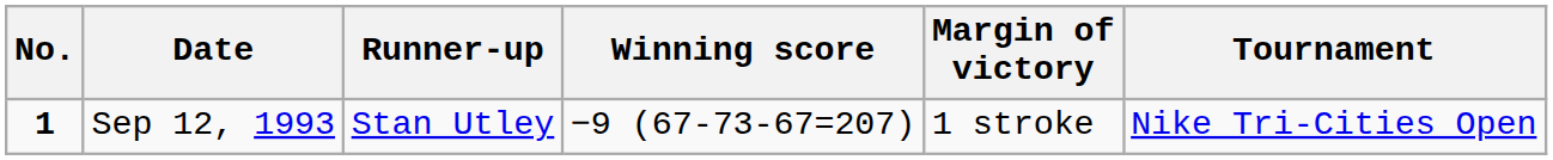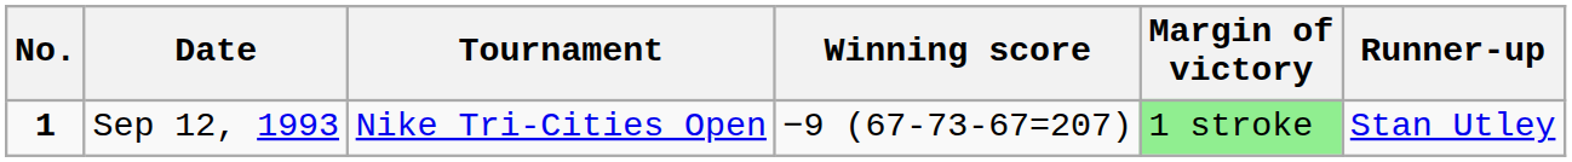columns swapped: Tournament <-> Runner-up
Sep 12, 1993 | Margin of victory: no background -> lightgreen background
